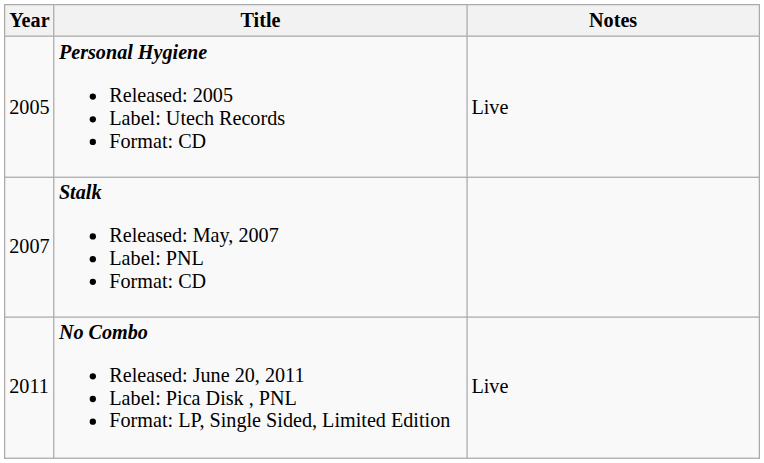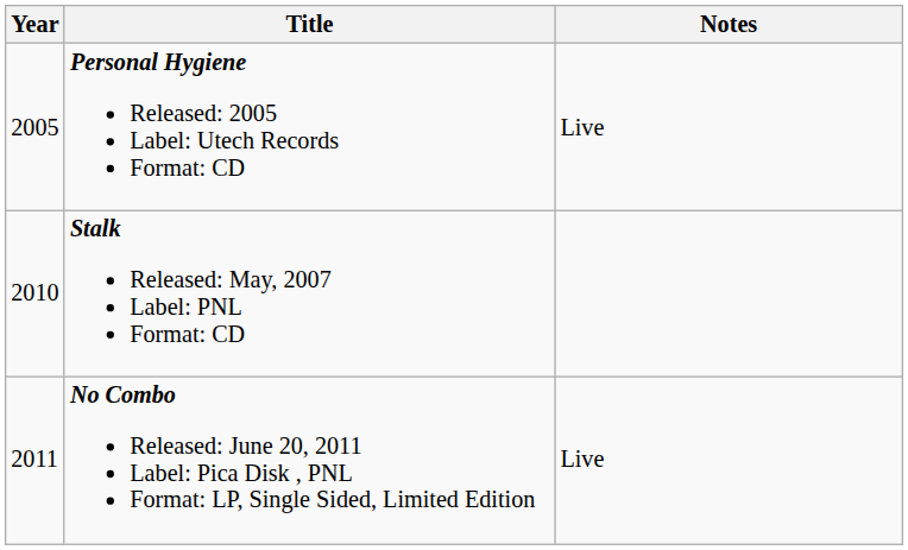Stalk Released: May, 2007 Label: PNL Format: CD | Year: 2007 -> 2010
